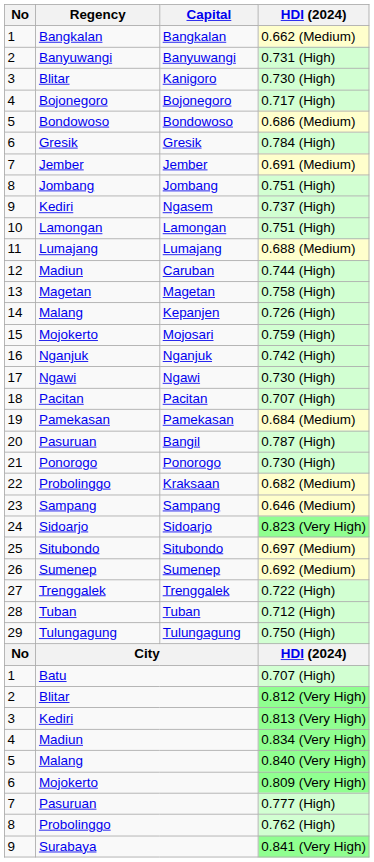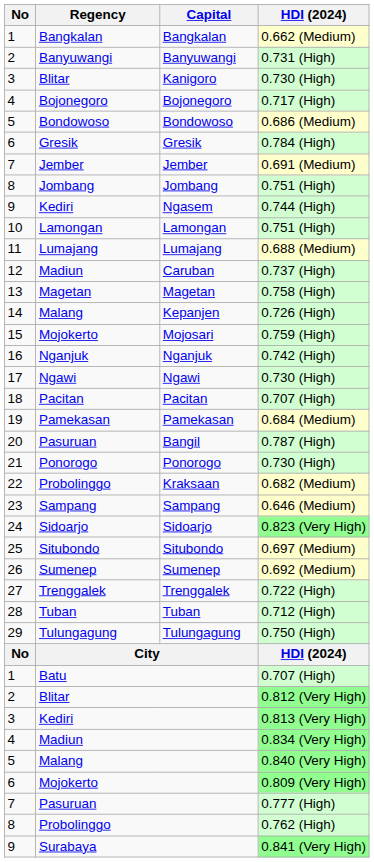Ngasem | HDI (2024): 0.737 (High) -> 0.744 (High)
Caruban | HDI (2024): 0.744 (High) -> 0.737 (High)
